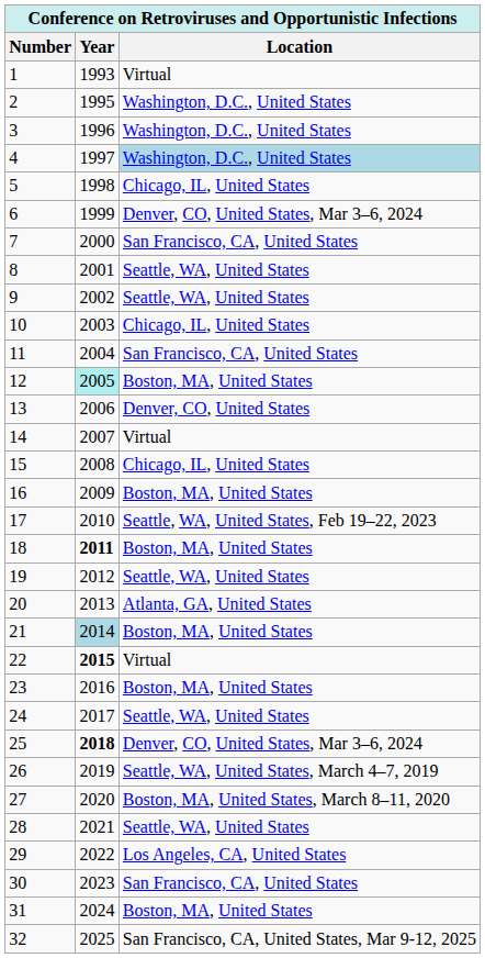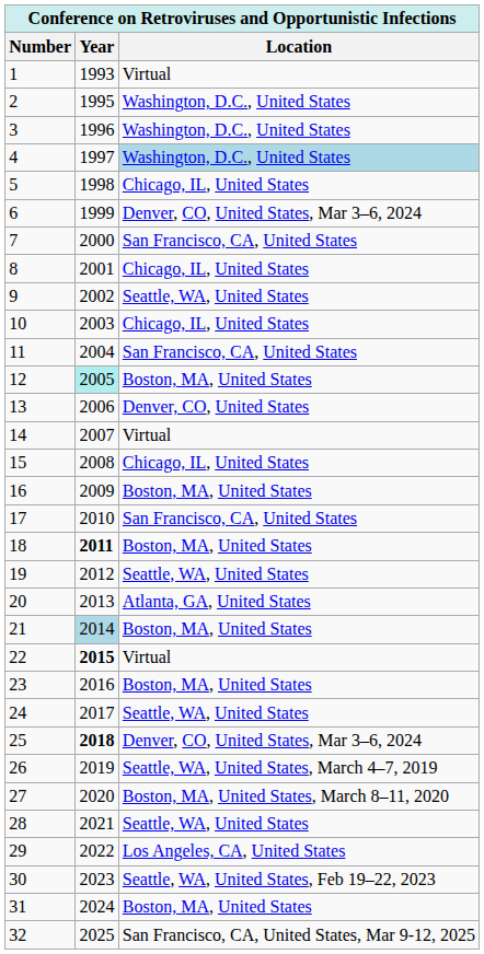8 | Location: Seattle, WA, United States -> Chicago, IL, United States
17 | Location: Seattle, WA, United States, Feb 19–22, 2023 -> San Francisco, CA, United States
30 | Location: San Francisco, CA, United States -> Seattle, WA, United States, Feb 19–22, 2023
